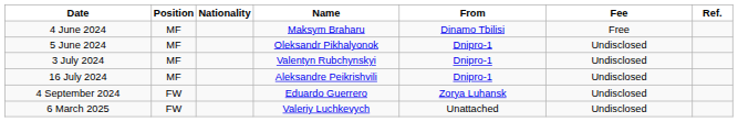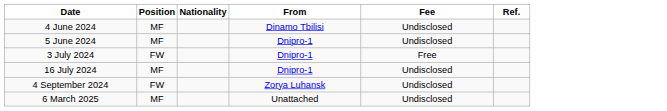- column: Name | Maksym Braharu | Oleksandr Pikhalyonok | Valentyn Rubchynskyi | Aleksandre Peikrishvili | Eduardo Guerrero | Valeriy Luchkevych
4 June 2024 | Fee: Free -> Undisclosed
3 July 2024 | Position: MF -> FW
3 July 2024 | Fee: Undisclosed -> Free
6 March 2025 | Position: FW -> MF
